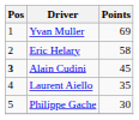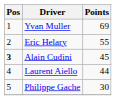Eric Helary | Points: 58 -> 55
Laurent Aiello | Points: 35 -> 44
